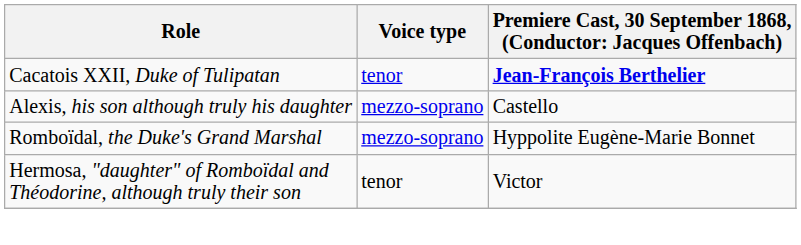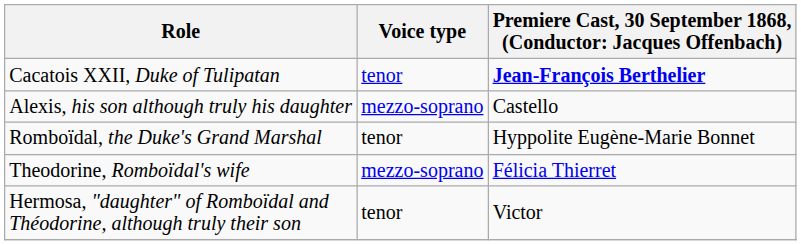Romboïdal, the Duke's Grand Marshal | Voice type: mezzo-soprano -> tenor
+ row: Theodorine, Romboïdal's wife | mezzo-soprano | Félicia Thierret
